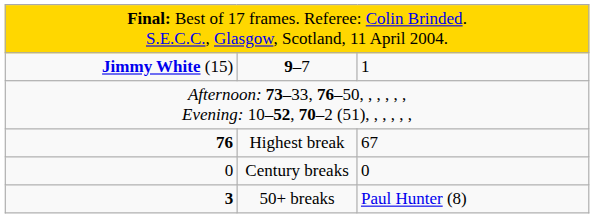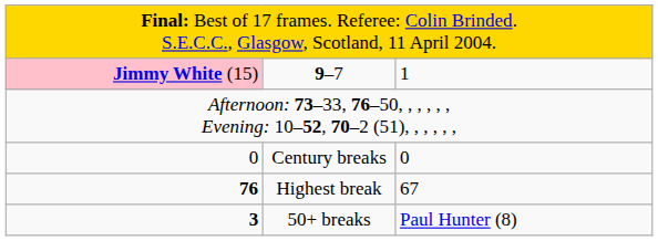9–7 | column 1: no background -> pink background
rows swapped: Highest break <-> Century breaks
